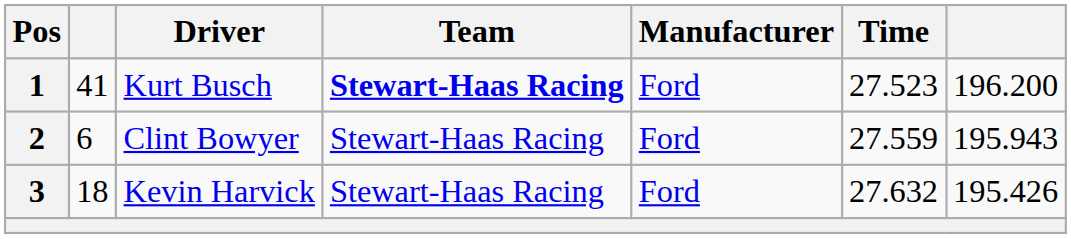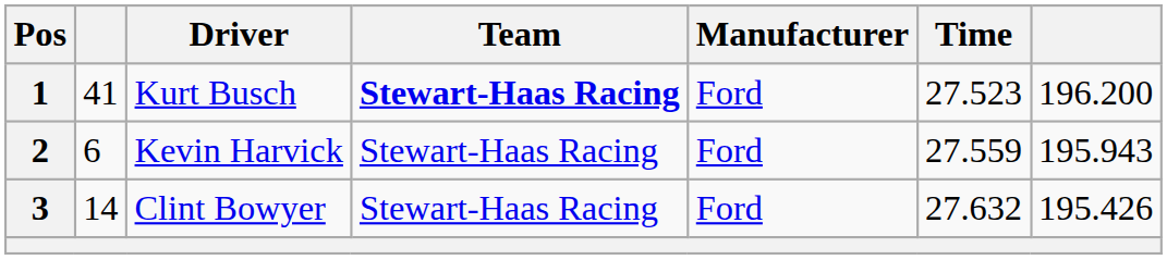2 | Driver: Clint Bowyer -> Kevin Harvick
3 | column 2: 18 -> 14
3 | Driver: Kevin Harvick -> Clint Bowyer
